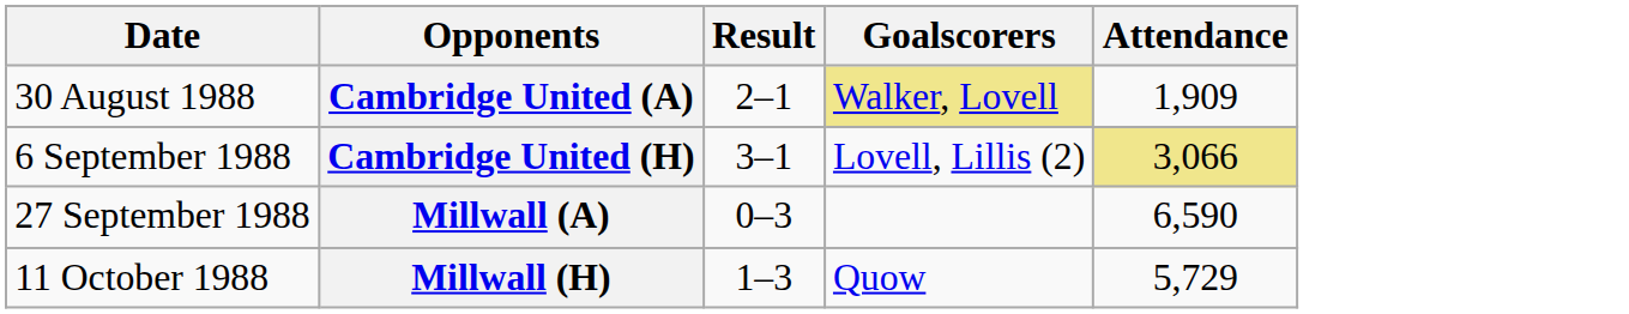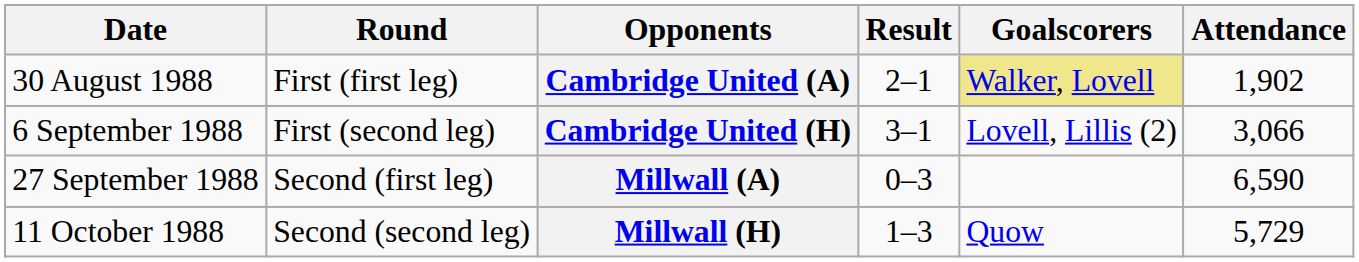+ column: Round | First (first leg) | First (second leg) | Second (first leg) | Second (second leg)
Cambridge United (A) | Attendance: 1,909 -> 1,902
Cambridge United (H) | Attendance: khaki background -> no background
